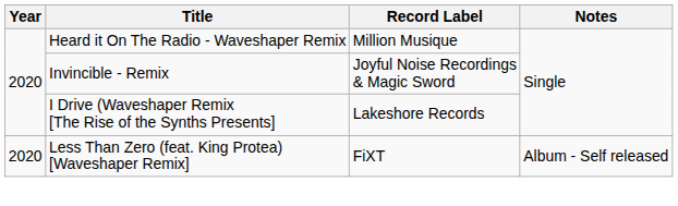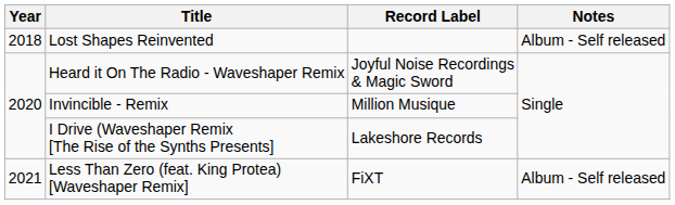+ row: 2018 | Lost Shapes Reinvented | Album - Self released
Heard it On The Radio - Waveshaper Remix | Record Label: Million Musique -> Joyful Noise Recordings & Magic Sword
Invincible - Remix | Record Label: Joyful Noise Recordings & Magic Sword -> Million Musique
Less Than Zero (feat. King Protea) [Waveshaper Remix] | Year: 2020 -> 2021
